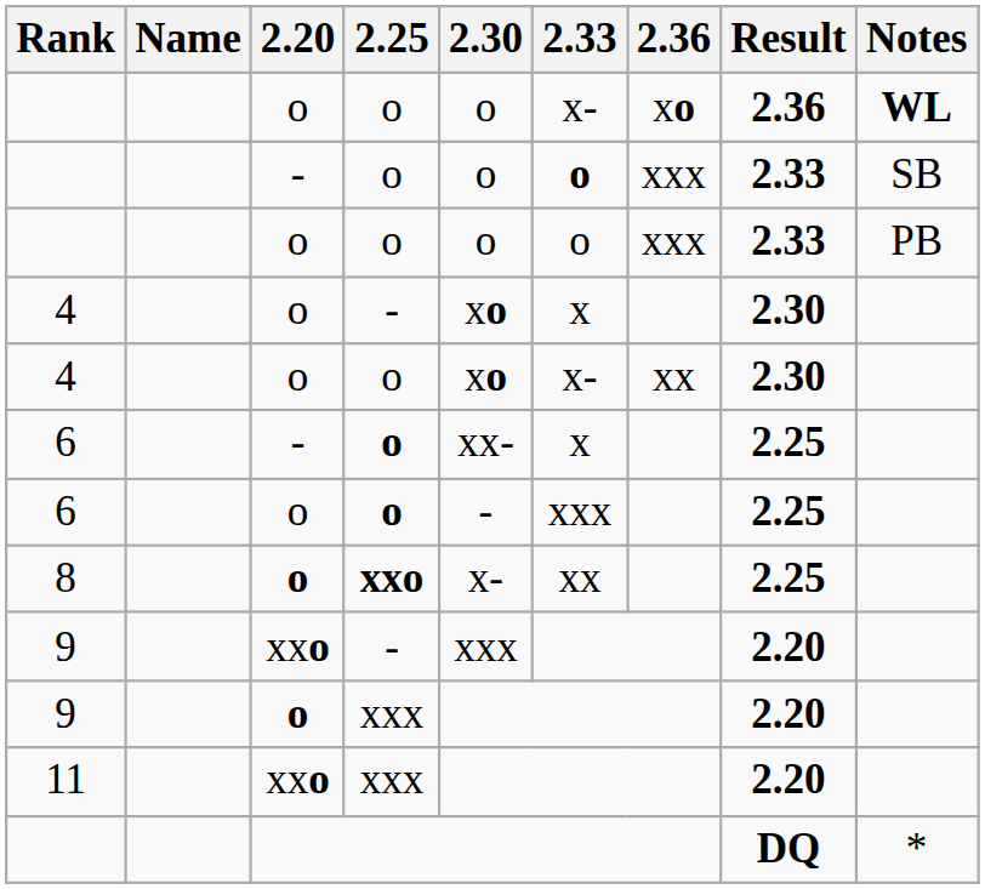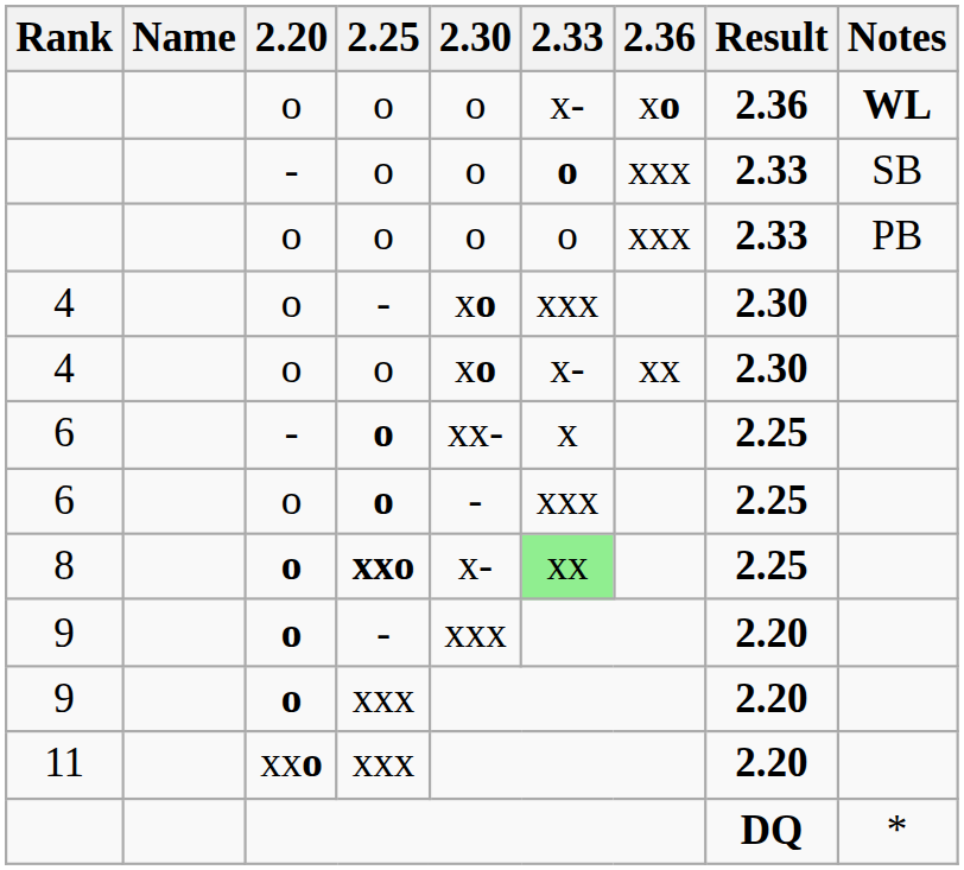4 / - | 2.33: x -> xxx
8 | 2.33: no background -> lightgreen background
9 / - | 2.20: xxo -> o
